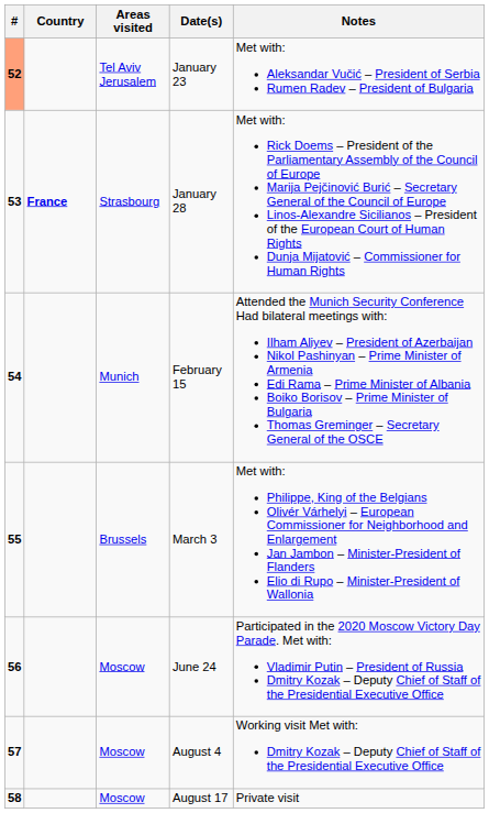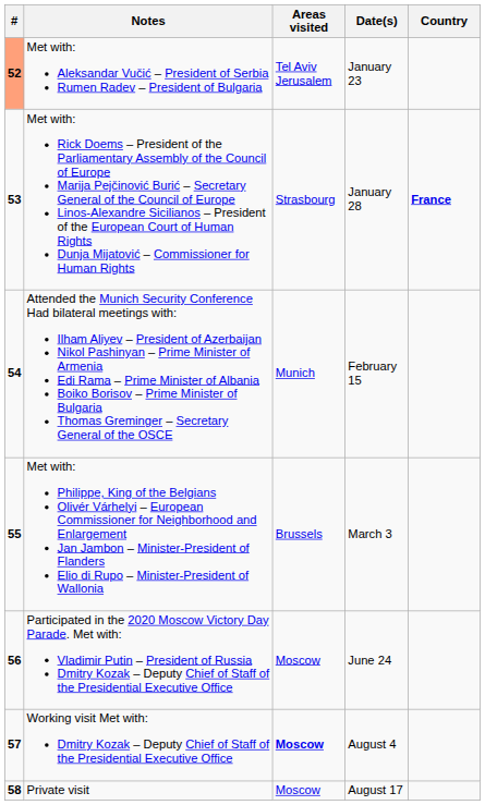columns swapped: Country <-> Notes
August 4 | Areas visited: normal -> bold
